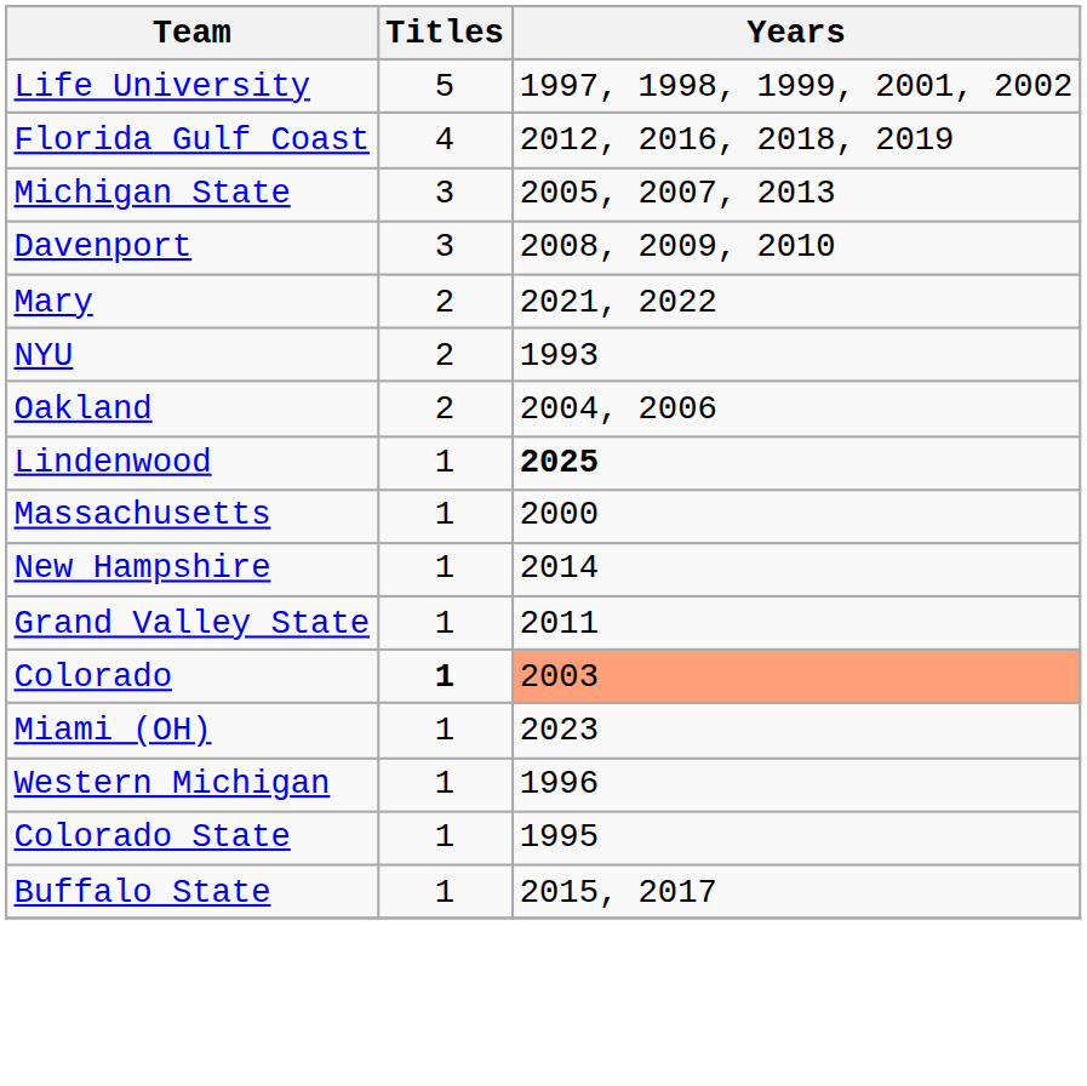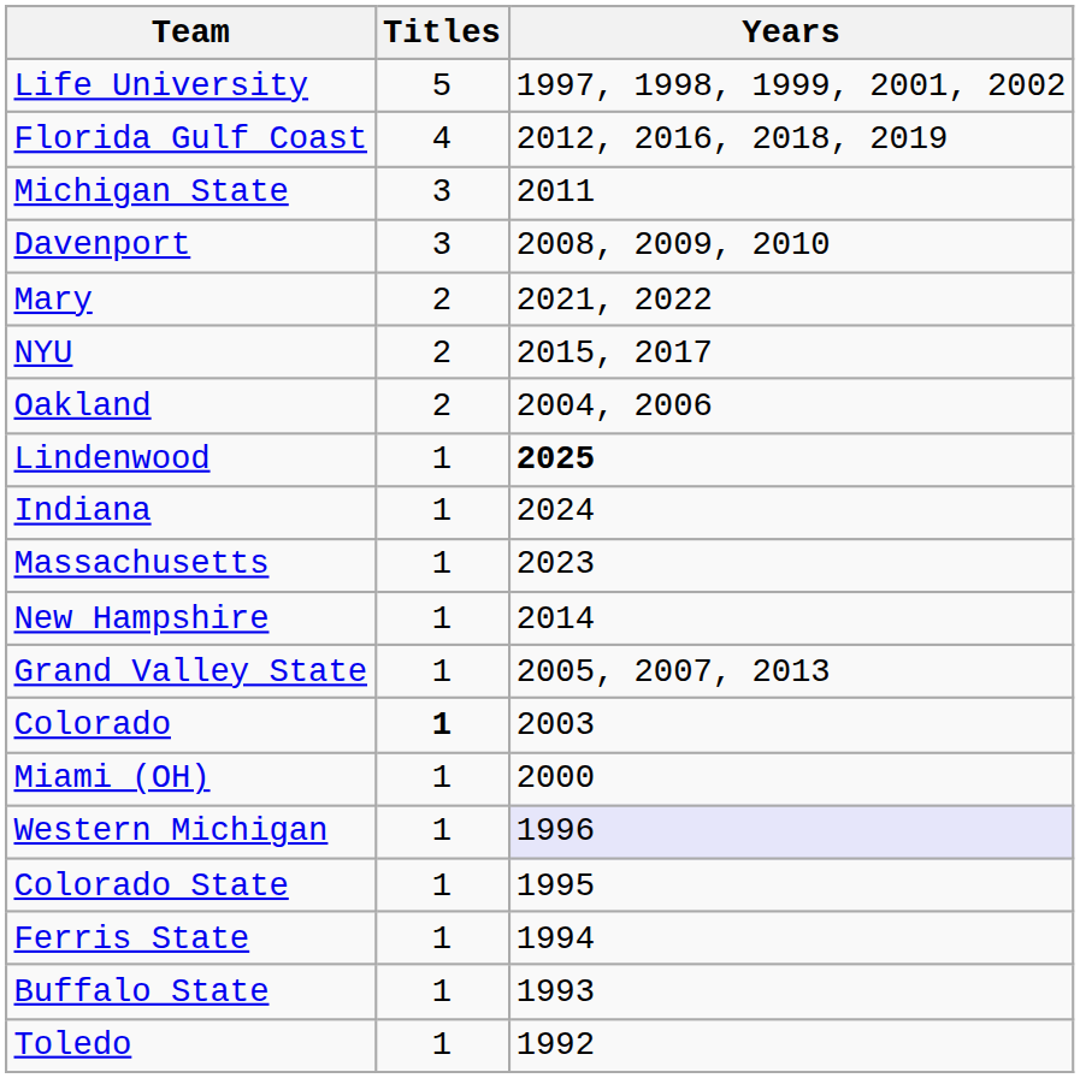Michigan State | Years: 2005, 2007, 2013 -> 2011
NYU | Years: 1993 -> 2015, 2017
+ row: Indiana | 1 | 2024
Massachusetts | Years: 2000 -> 2023
Grand Valley State | Years: 2011 -> 2005, 2007, 2013
Colorado | Years: lightsalmon background -> no background
Miami (OH) | Years: 2023 -> 2000
Western Michigan | Years: no background -> lavender background
+ row: Ferris State | 1 | 1994
Buffalo State | Years: 2015, 2017 -> 1993
+ row: Toledo | 1 | 1992
